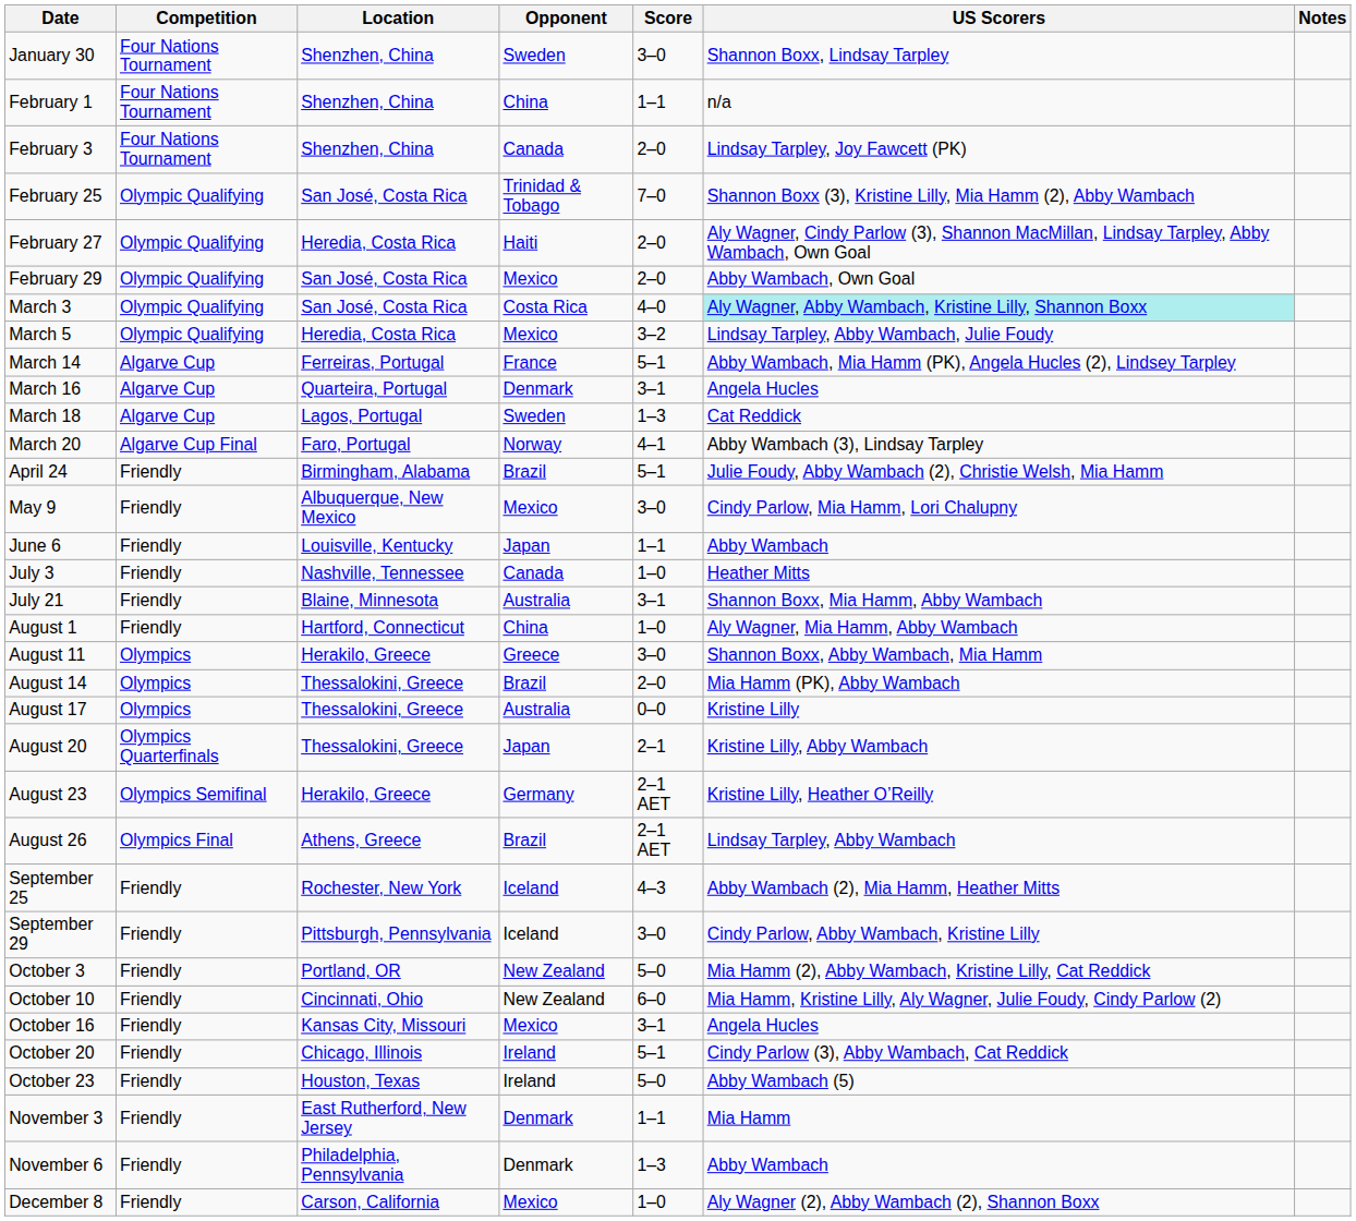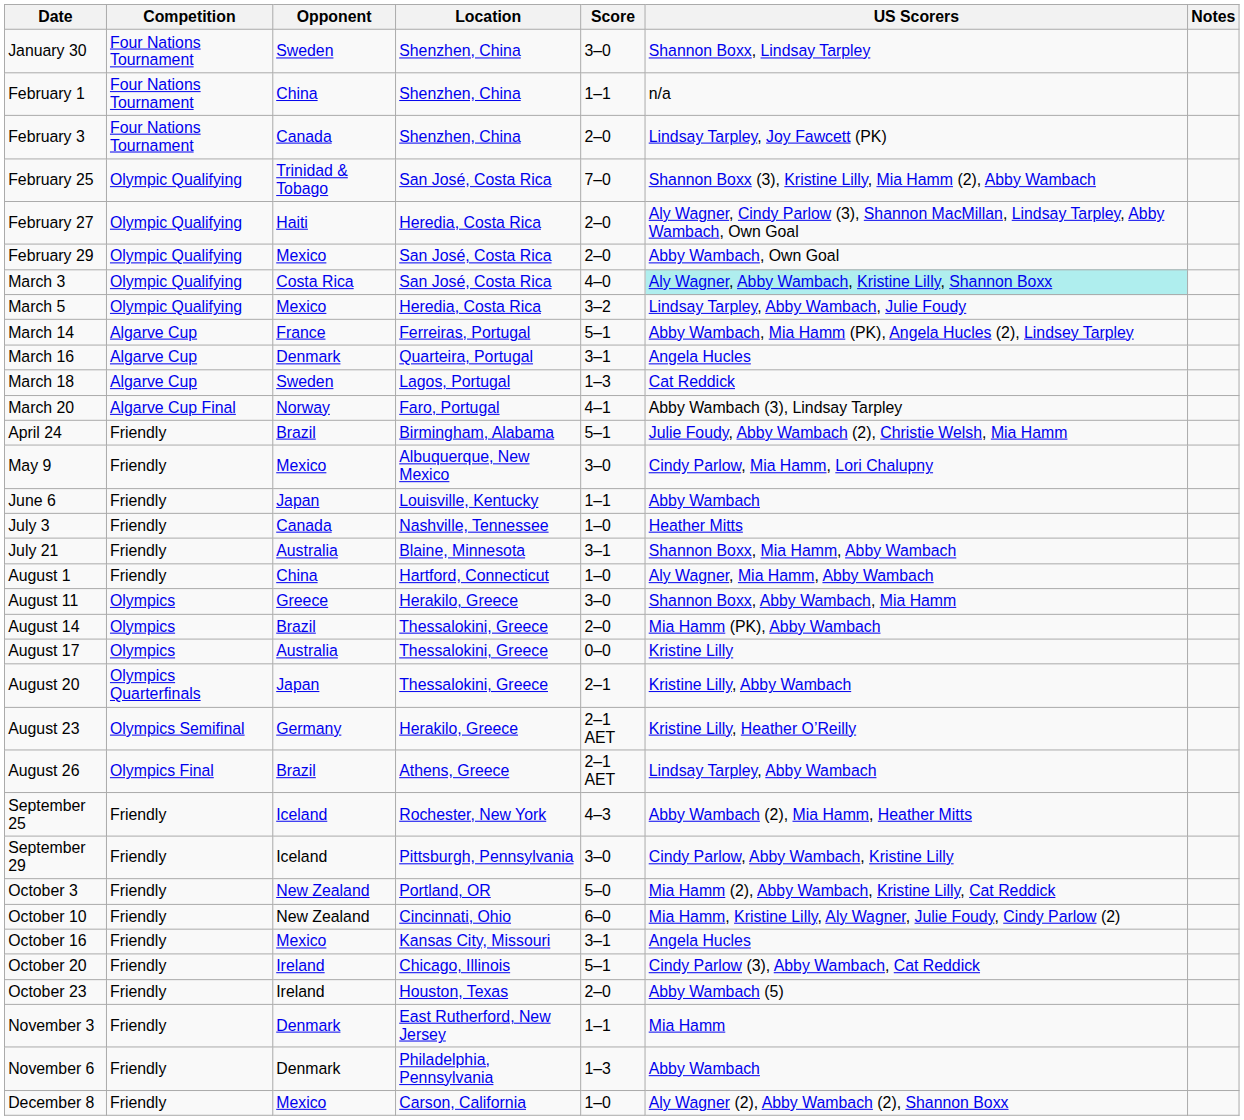columns swapped: Location <-> Opponent
October 23 | Score: 5–0 -> 2–0
